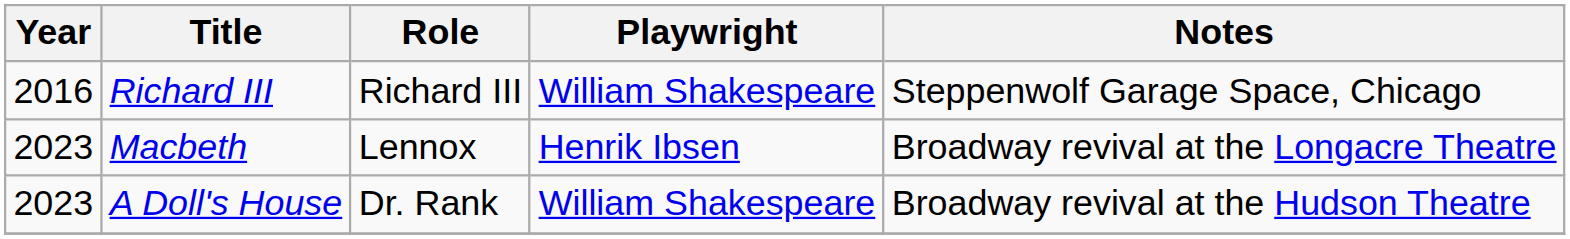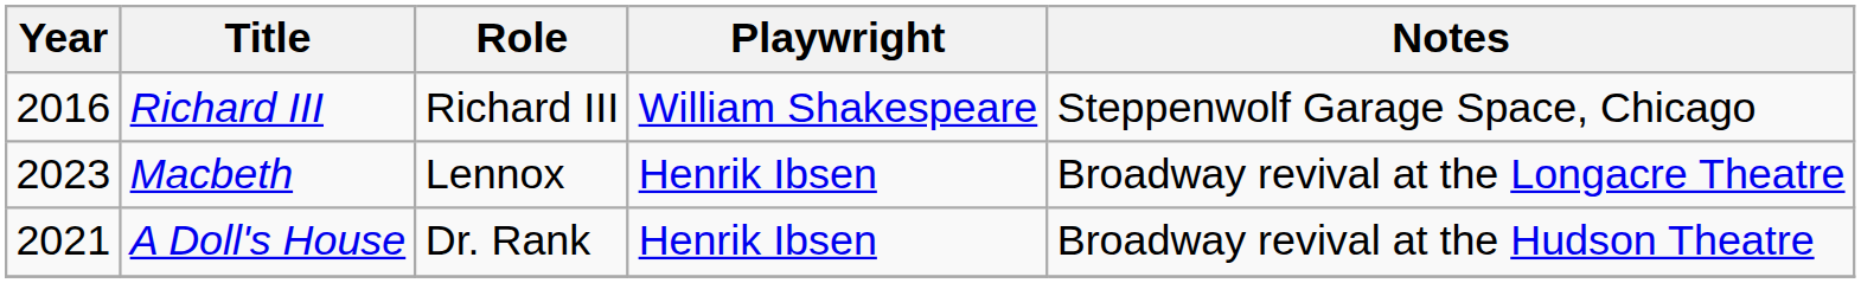A Doll's House | Year: 2023 -> 2021
A Doll's House | Playwright: William Shakespeare -> Henrik Ibsen
